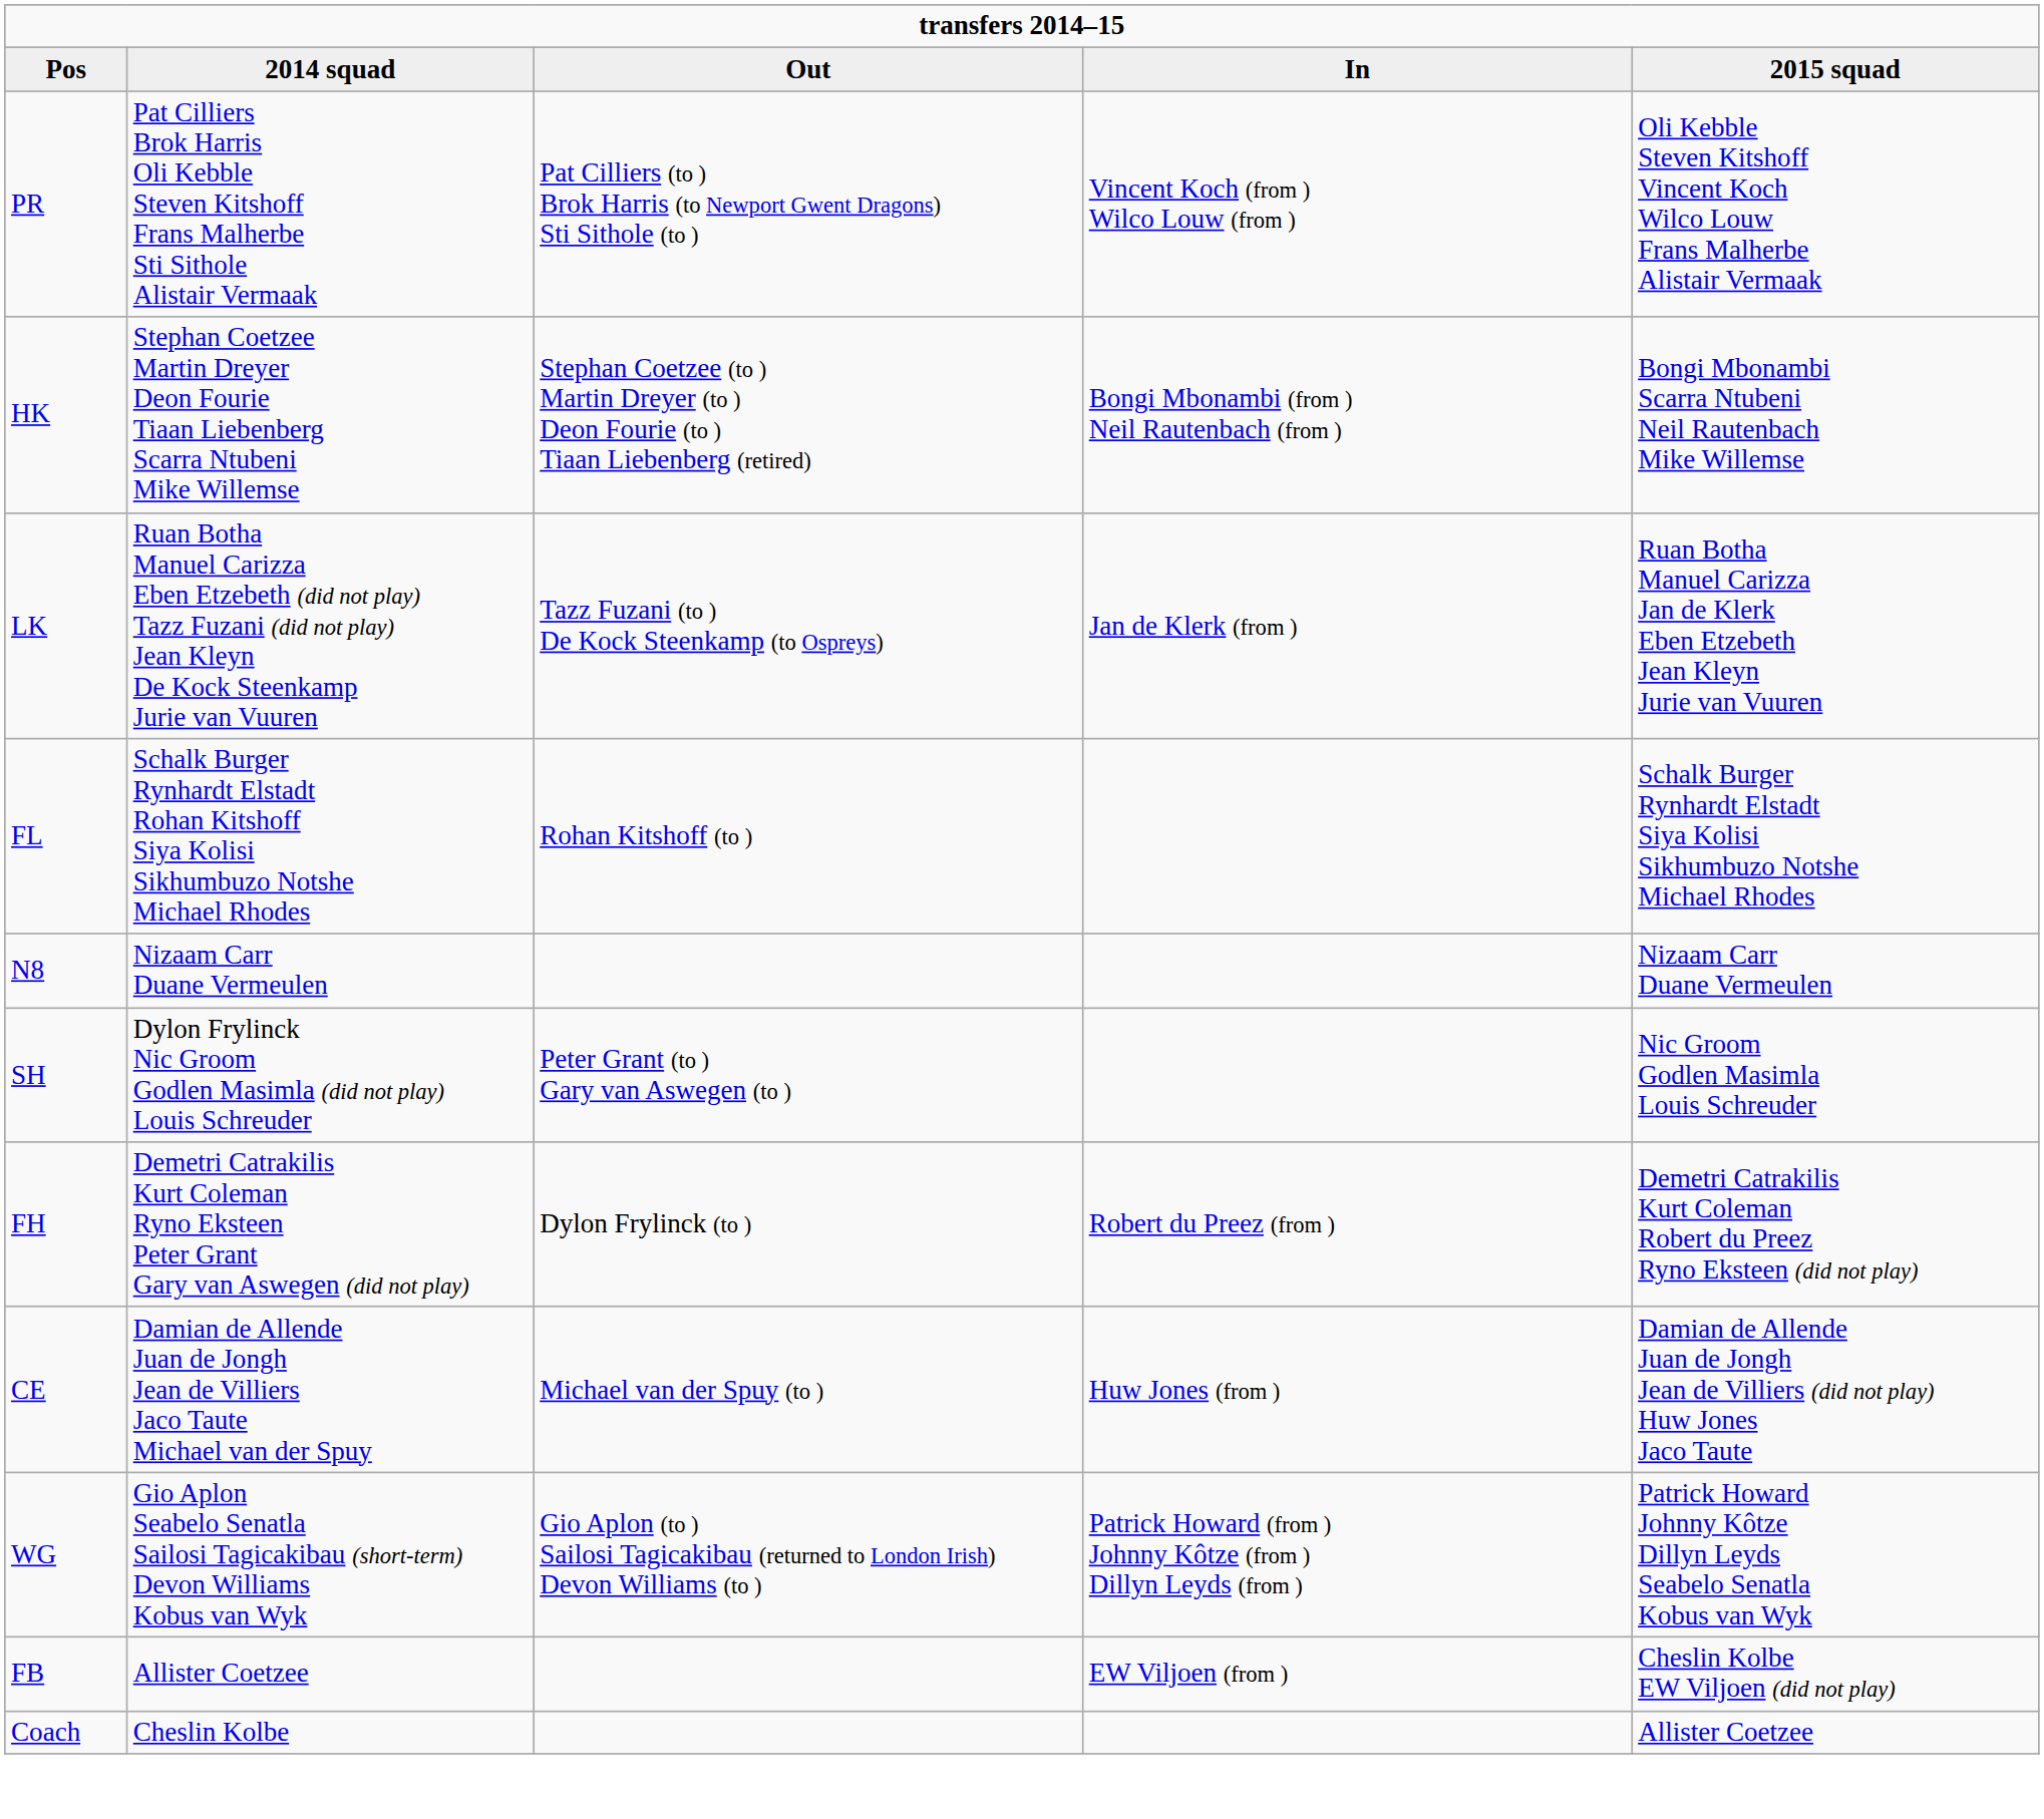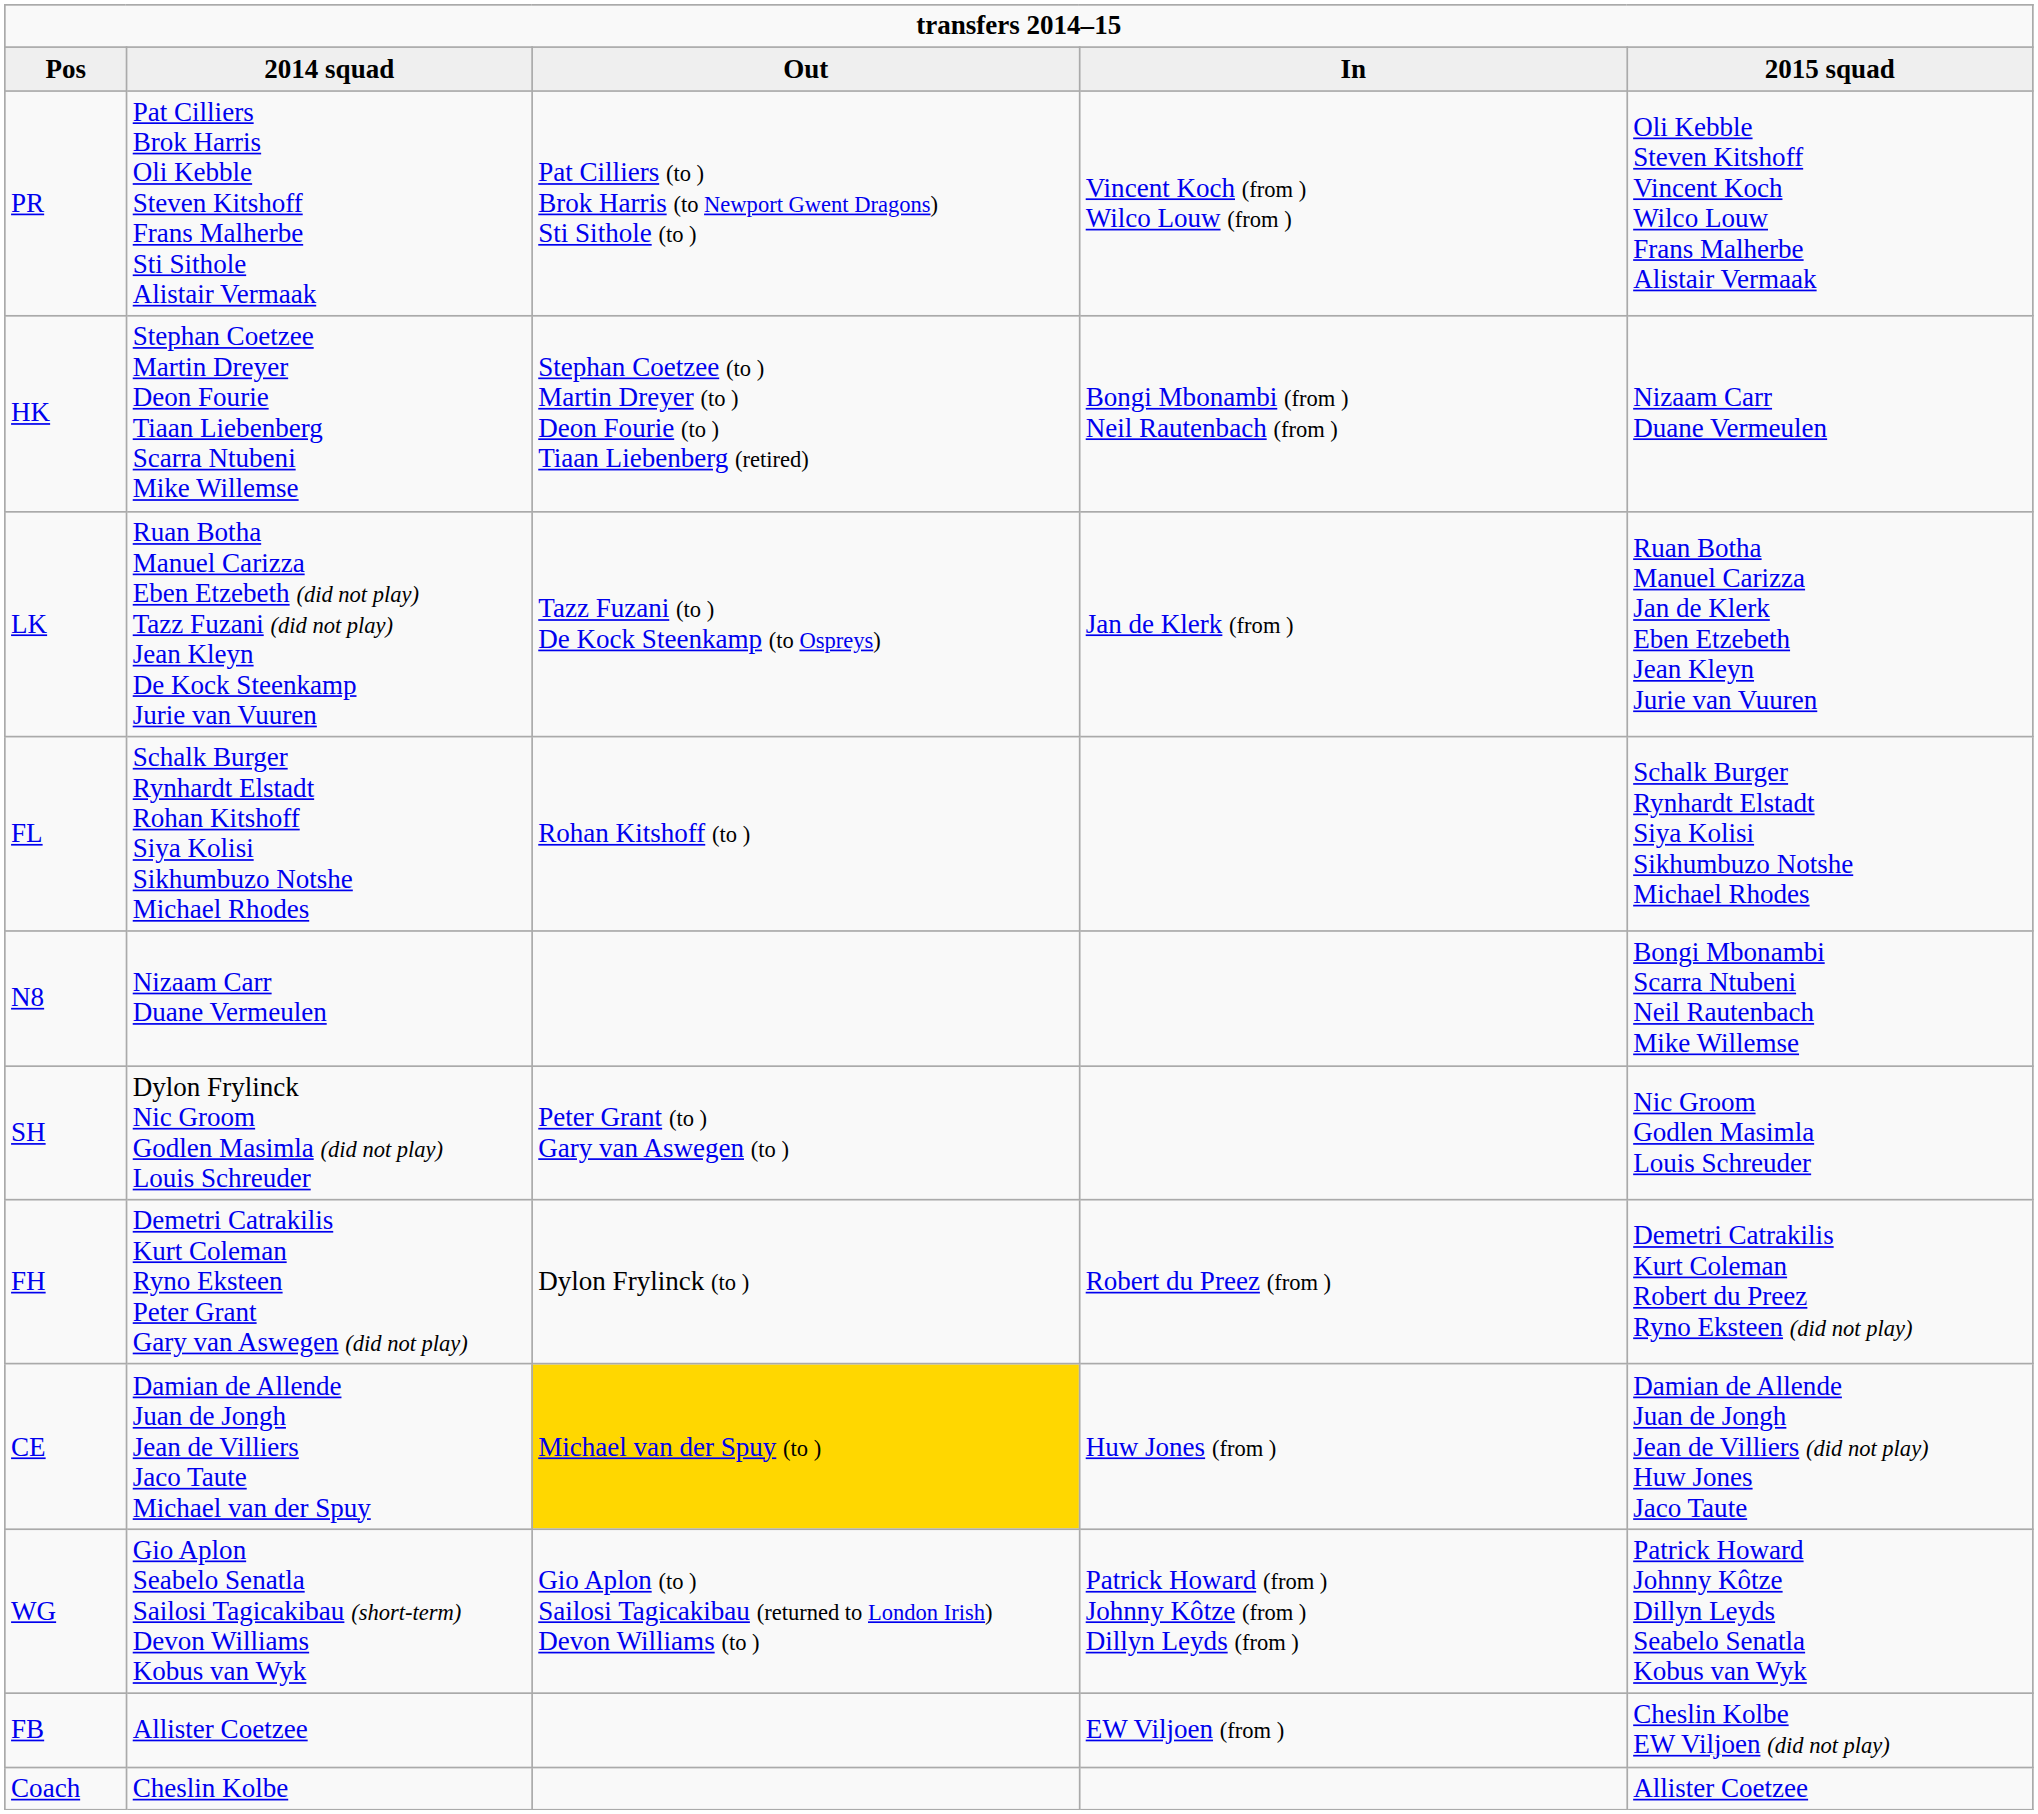HK | 2015 squad: Bongi Mbonambi Scarra Ntubeni Neil Rautenbach Mike Willemse -> Nizaam Carr Duane Vermeulen
N8 | 2015 squad: Nizaam Carr Duane Vermeulen -> Bongi Mbonambi Scarra Ntubeni Neil Rautenbach Mike Willemse
CE | Out: no background -> gold background
